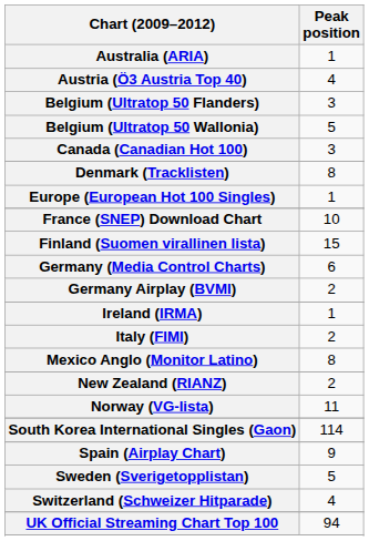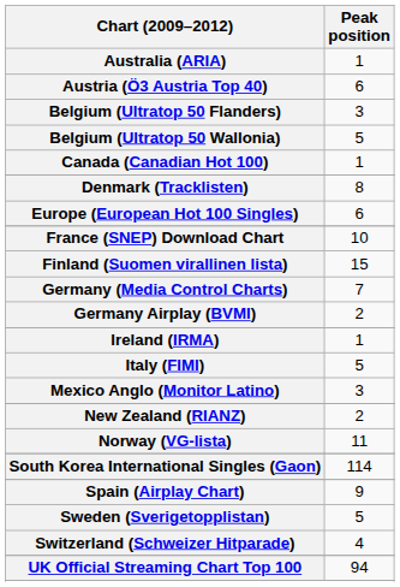Austria (Ö3 Austria Top 40) | Peak position: 4 -> 6
Canada (Canadian Hot 100) | Peak position: 3 -> 1
Europe (European Hot 100 Singles) | Peak position: 1 -> 6
Germany (Media Control Charts) | Peak position: 6 -> 7
Italy (FIMI) | Peak position: 2 -> 5
Mexico Anglo (Monitor Latino) | Peak position: 8 -> 3
